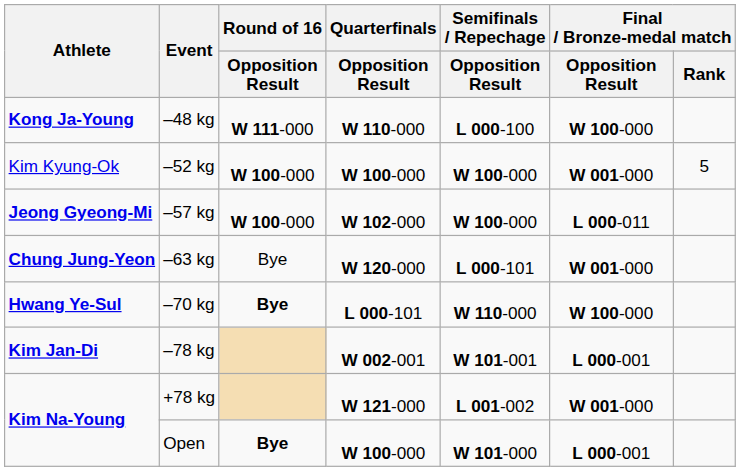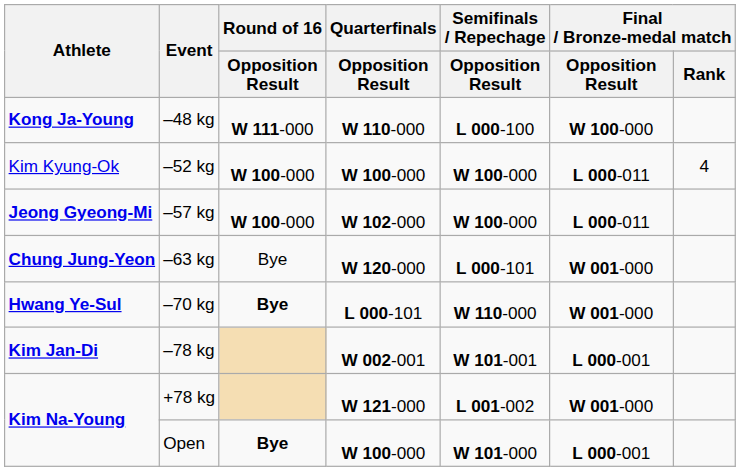–52 kg | Final / Bronze-medal match / Opposition Result: W 001-000 -> L 000-011
–52 kg | Final / Bronze-medal match / Rank: 5 -> 4
–70 kg | Final / Bronze-medal match / Opposition Result: W 100-000 -> W 001-000
